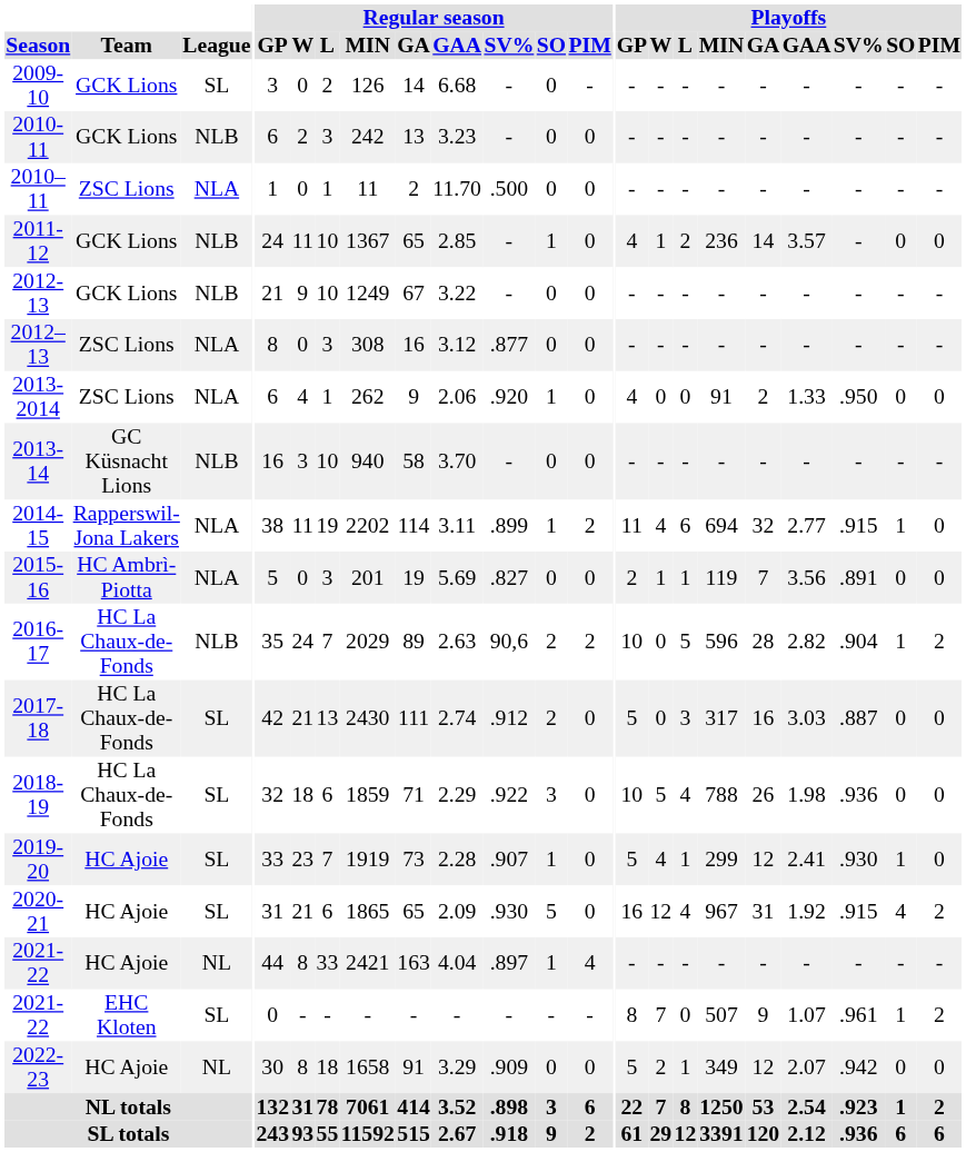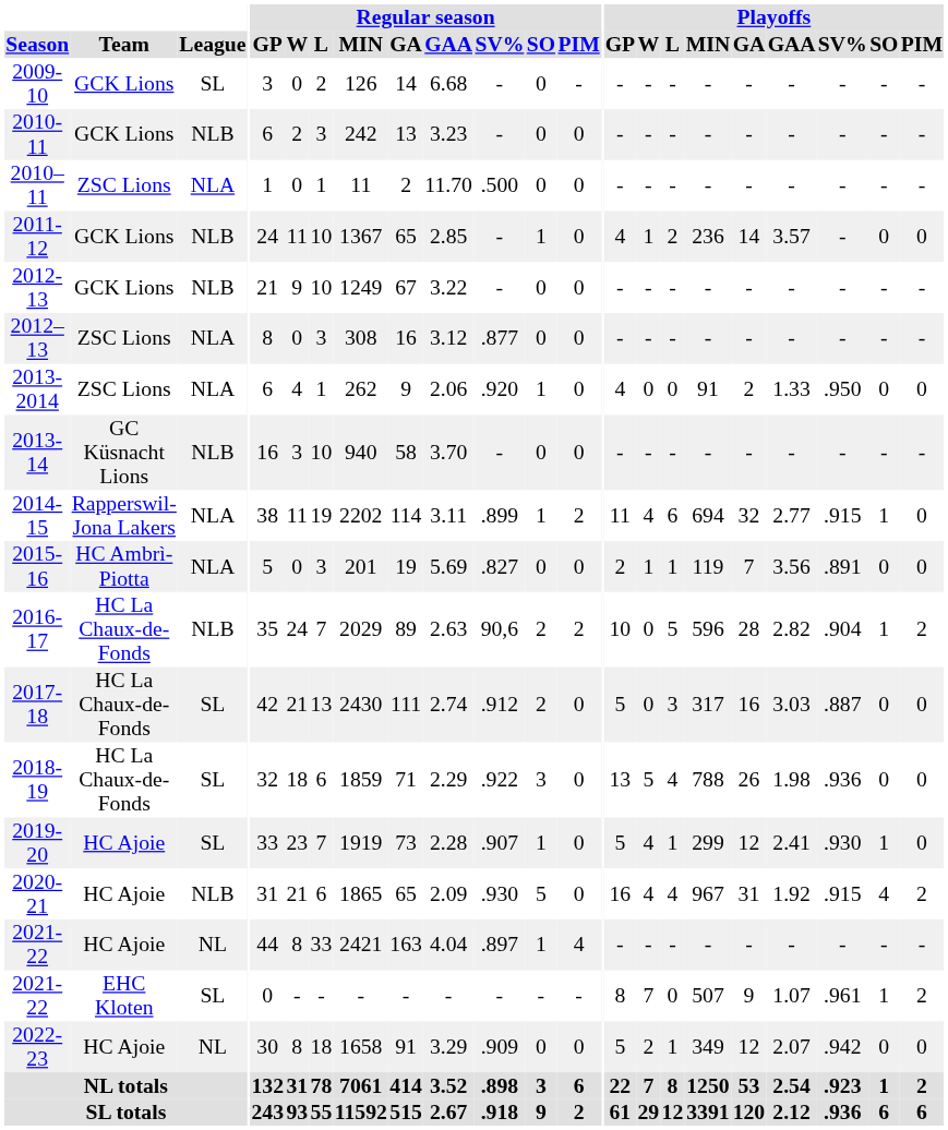2018-19 | Playoffs / GP: 10 -> 13
2020-21 | League: SL -> NLB
2020-21 | Playoffs / W: 12 -> 4
